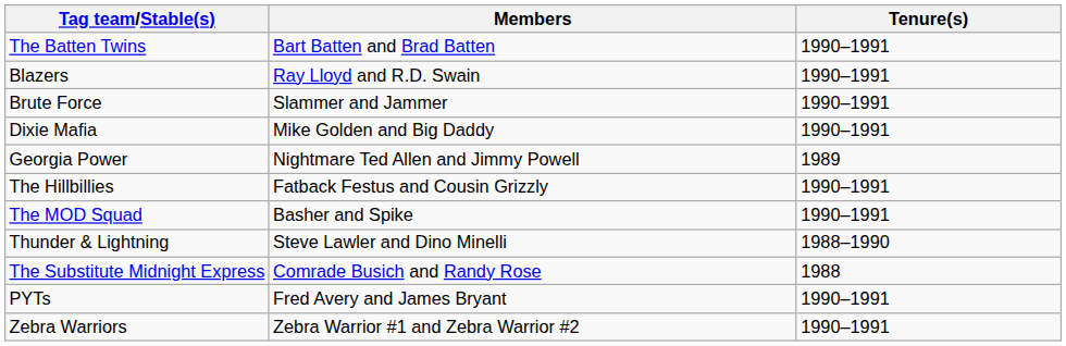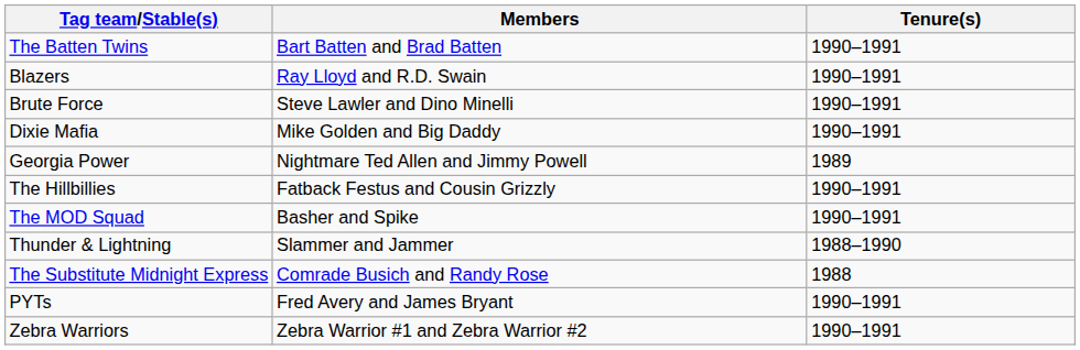Brute Force | Members: Slammer and Jammer -> Steve Lawler and Dino Minelli
Thunder & Lightning | Members: Steve Lawler and Dino Minelli -> Slammer and Jammer
